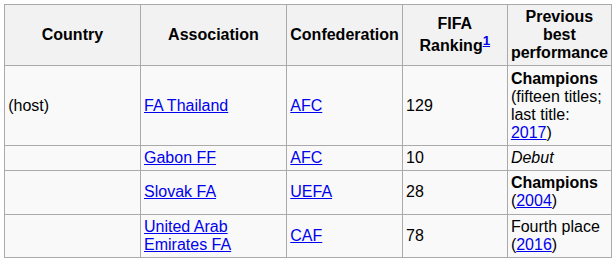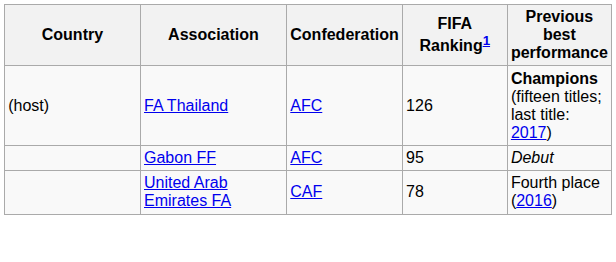FA Thailand | FIFA Ranking1: 129 -> 126
Gabon FF | FIFA Ranking1: 10 -> 95
- row: Slovak FA | UEFA | 28 | Champions (2004)
